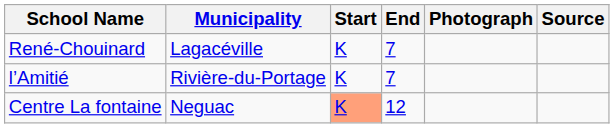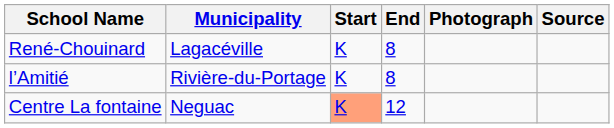René-Chouinard | End: 7 -> 8
l’Amitié | End: 7 -> 8
